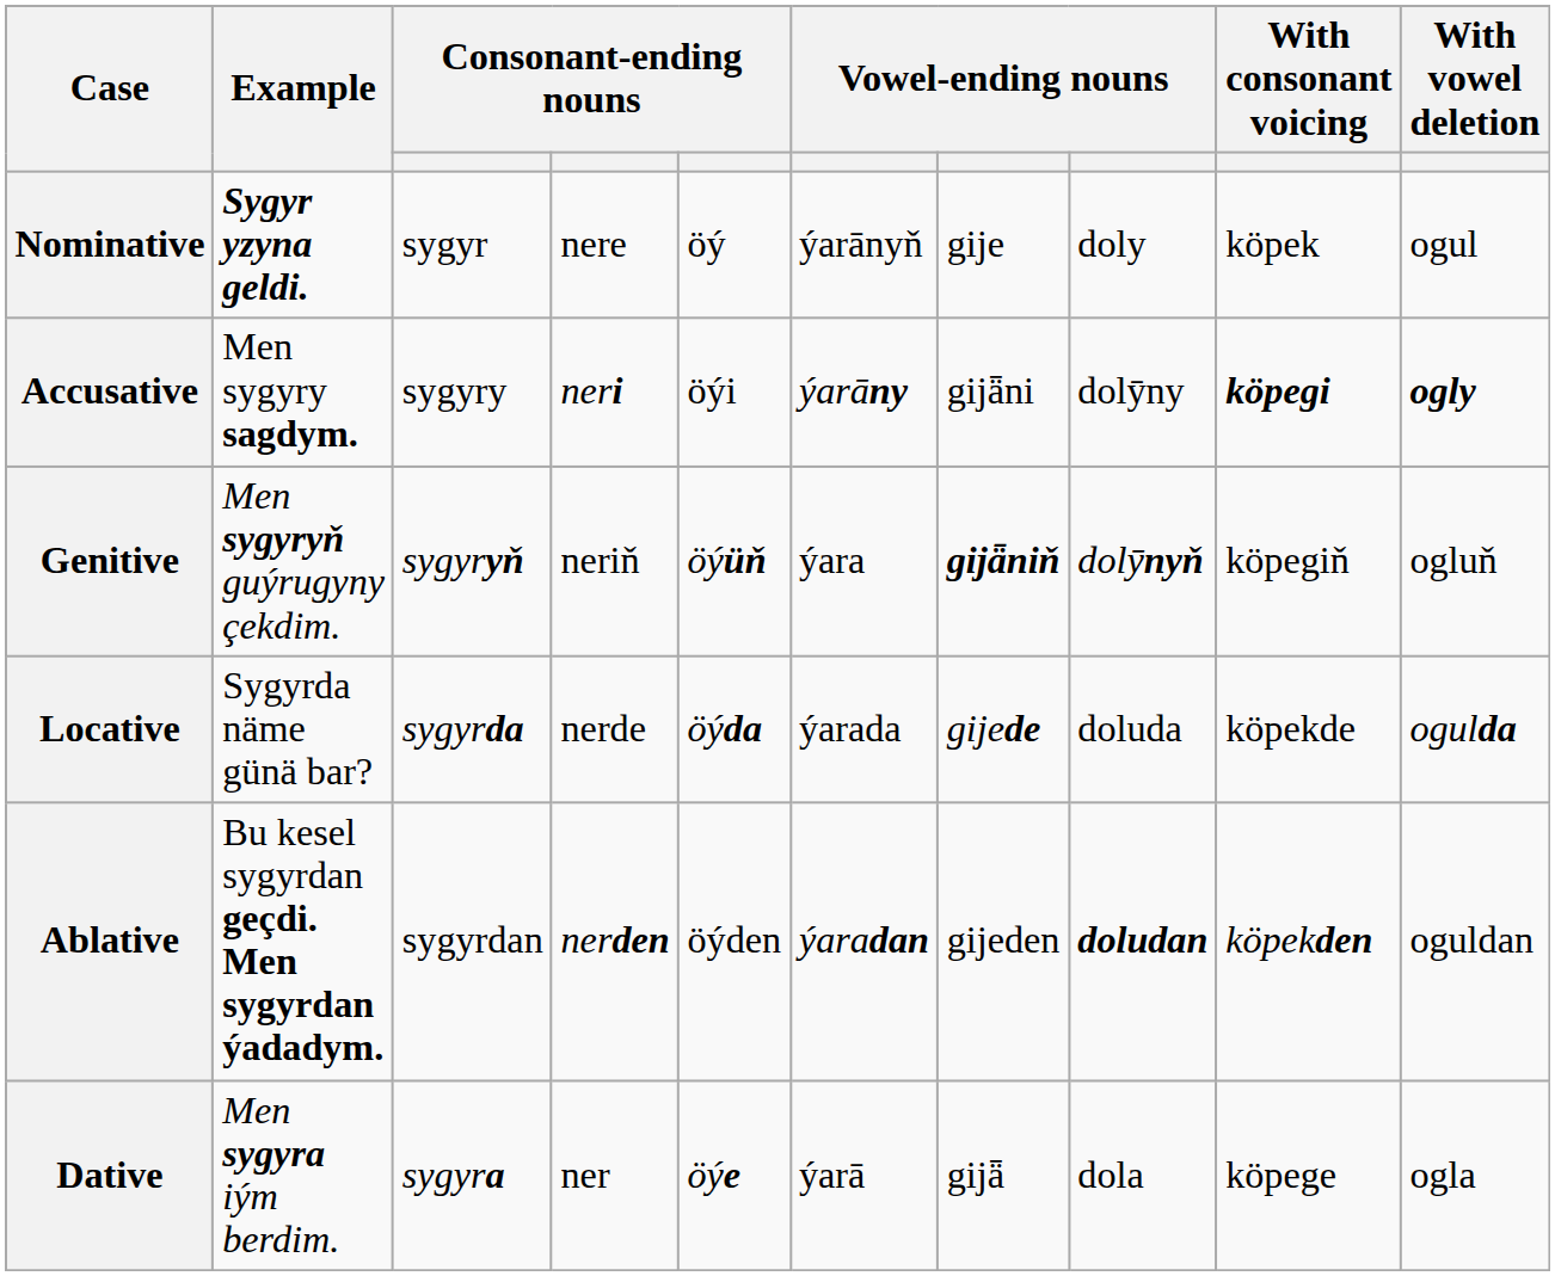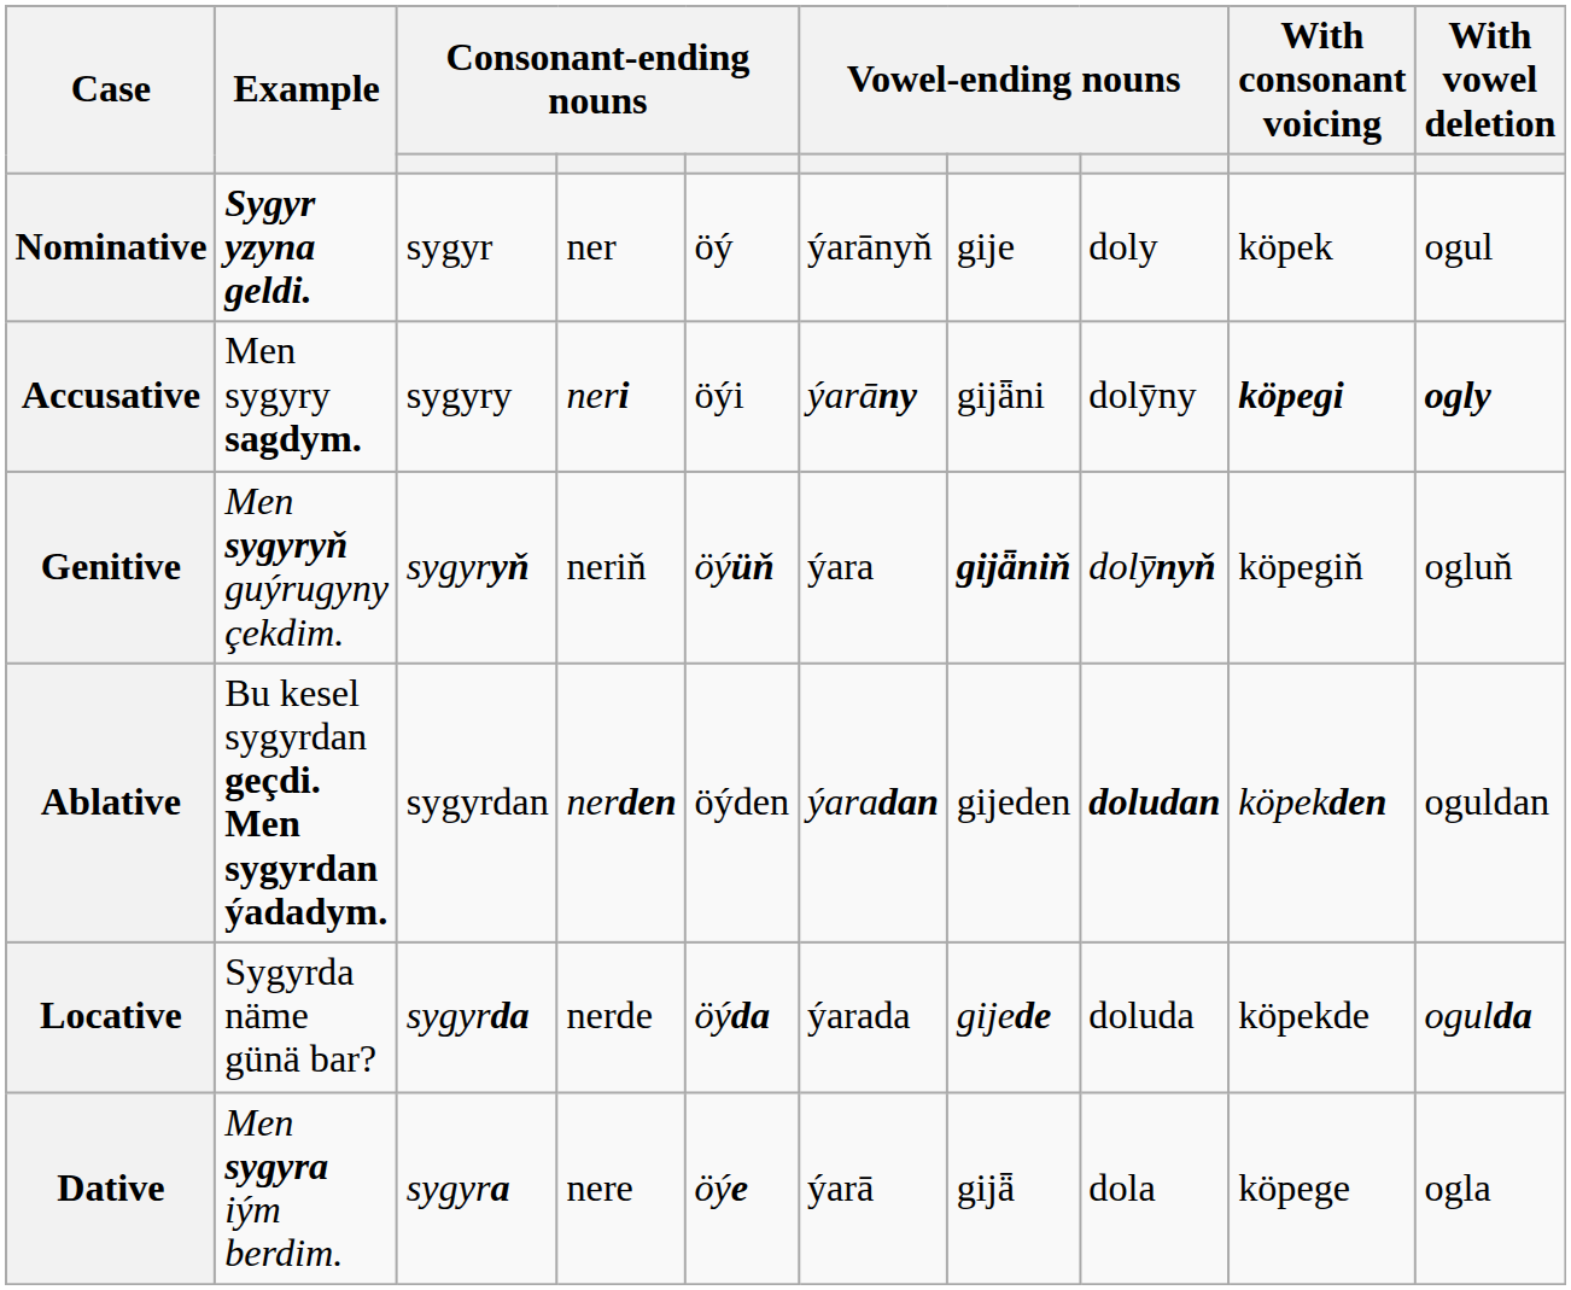Nominative | column 4: nere -> ner
rows swapped: Locative <-> Ablative
Dative | column 4: ner -> nere
